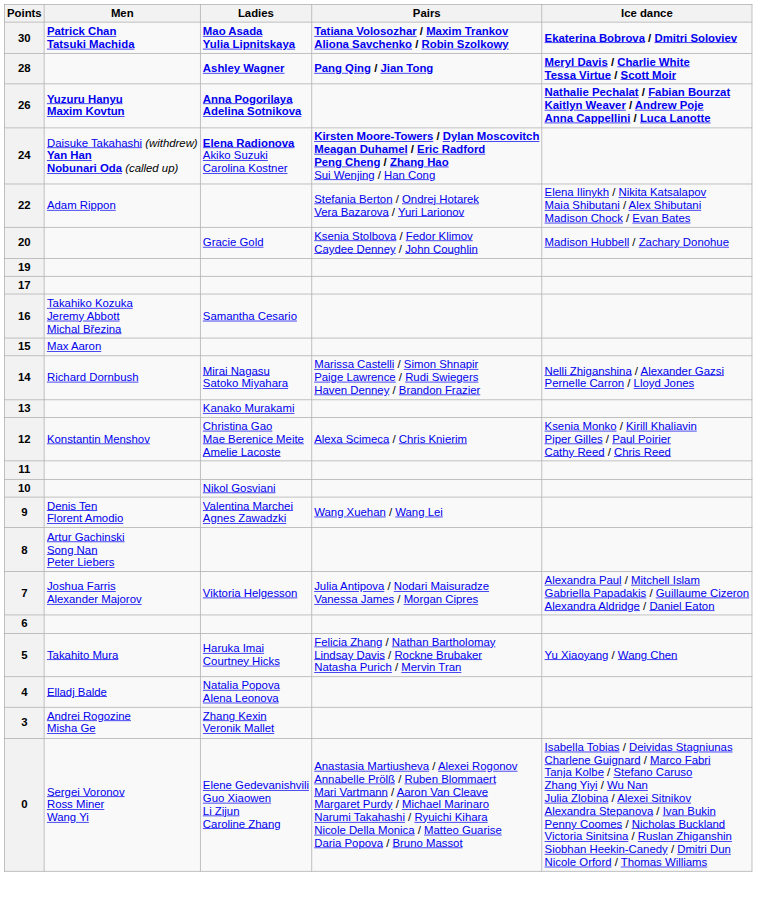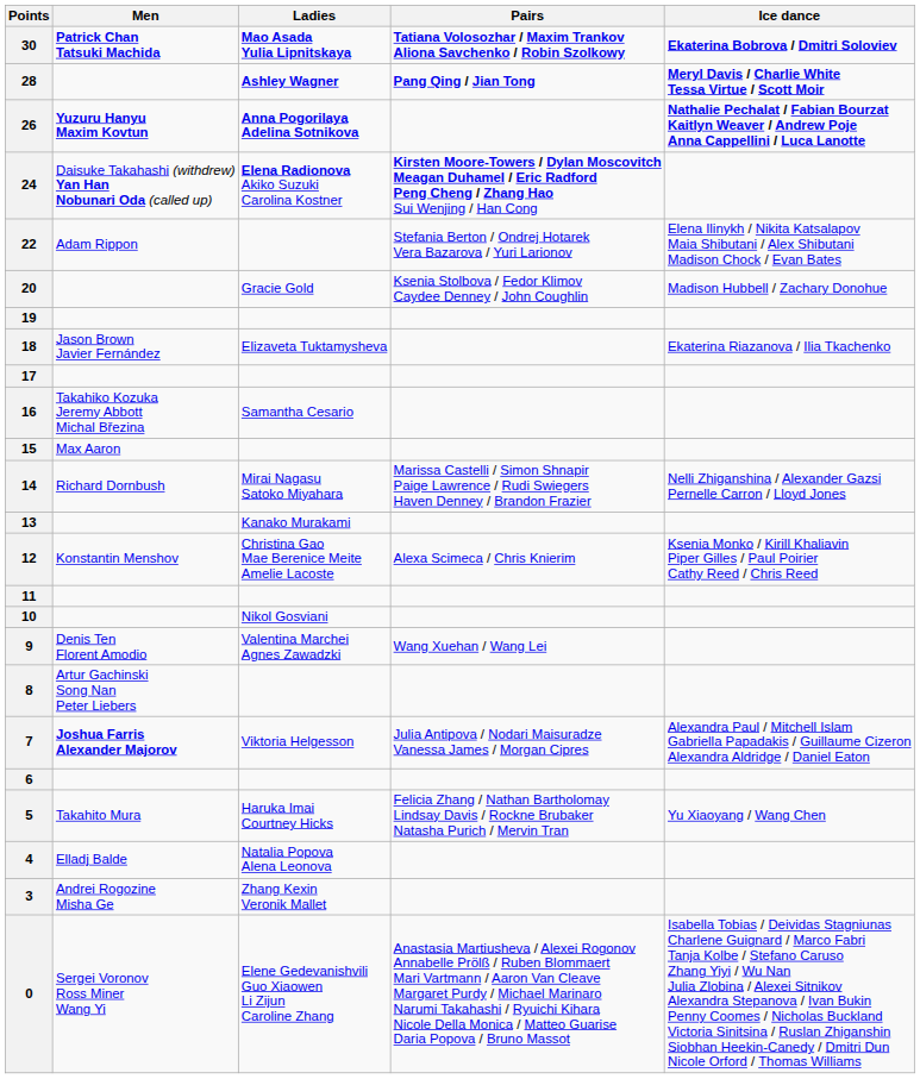+ row: 18 | Jason Brown Javier Fernández | Elizaveta Tuktamysheva | Ekaterina Riazanova / Ilia Tkachenko
7 | Men: normal -> bold
